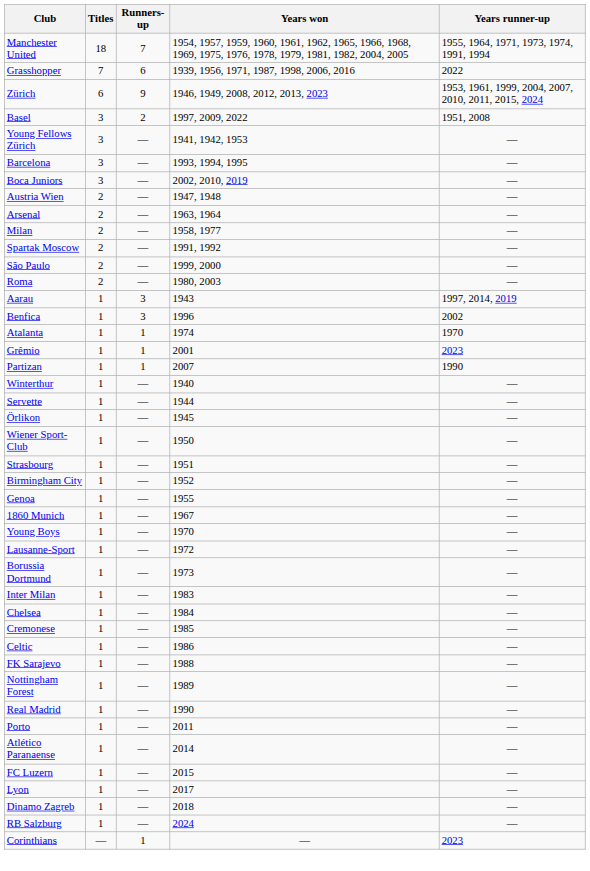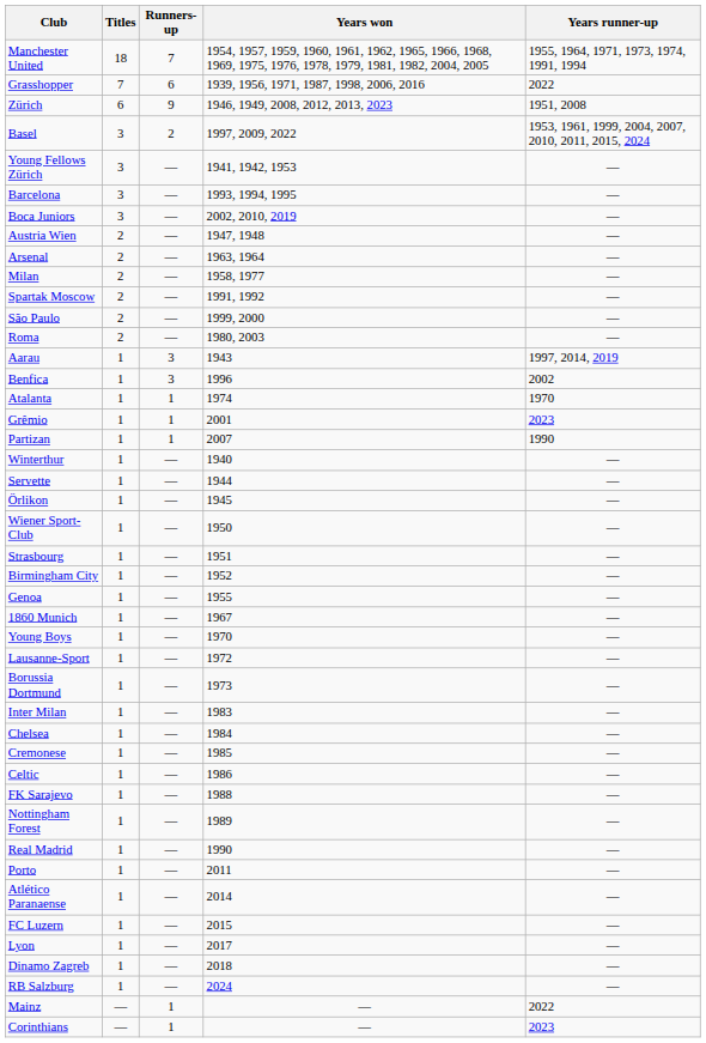Zürich | Years runner-up: 1953, 1961, 1999, 2004, 2007, 2010, 2011, 2015, 2024 -> 1951, 2008
Basel | Years runner-up: 1951, 2008 -> 1953, 1961, 1999, 2004, 2007, 2010, 2011, 2015, 2024
+ row: Mainz | — | 1 | — | 2022
